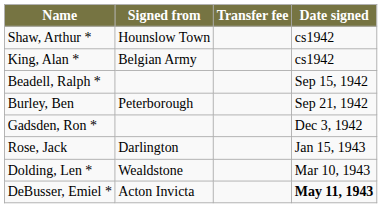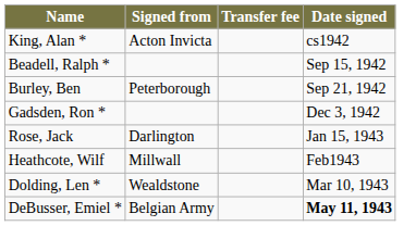- row: Shaw, Arthur * | Hounslow Town | cs1942
King, Alan * | Signed from: Belgian Army -> Acton Invicta
+ row: Heathcote, Wilf | Millwall | Feb1943
DeBusser, Emiel * | Signed from: Acton Invicta -> Belgian Army
